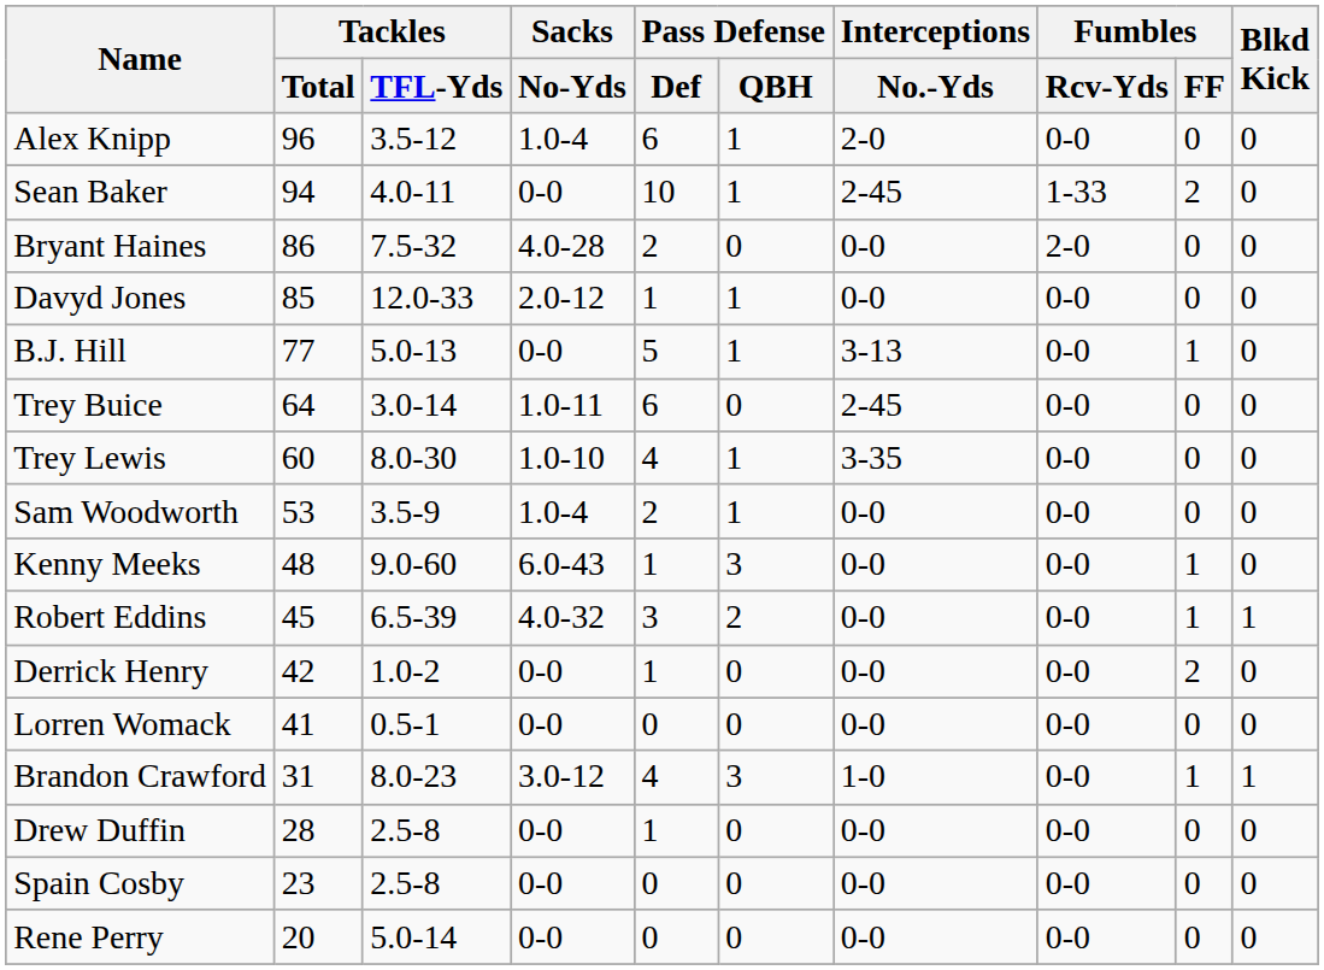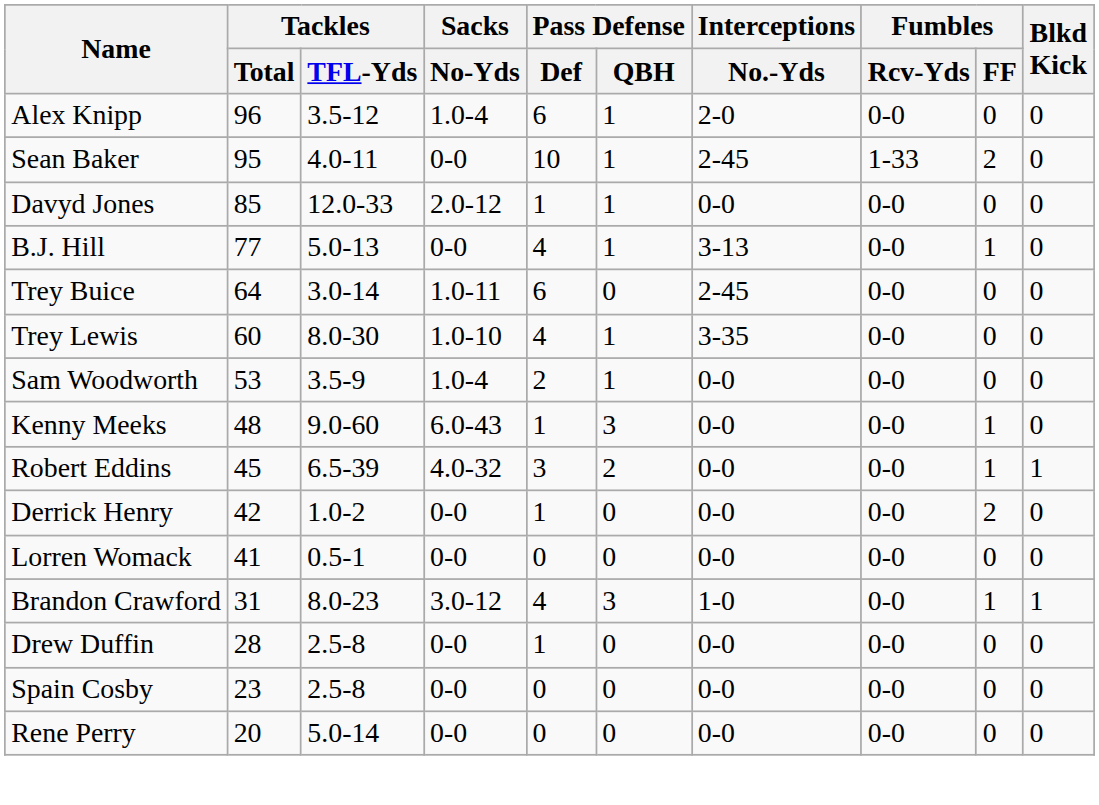Sean Baker | Tackles / Total: 94 -> 95
- row: Bryant Haines | 86 | 7.5-32 | 4.0-28 | 2 | 0 | 0-0 | 2-0 | 0 | 0
B.J. Hill | Pass Defense / Def: 5 -> 4
